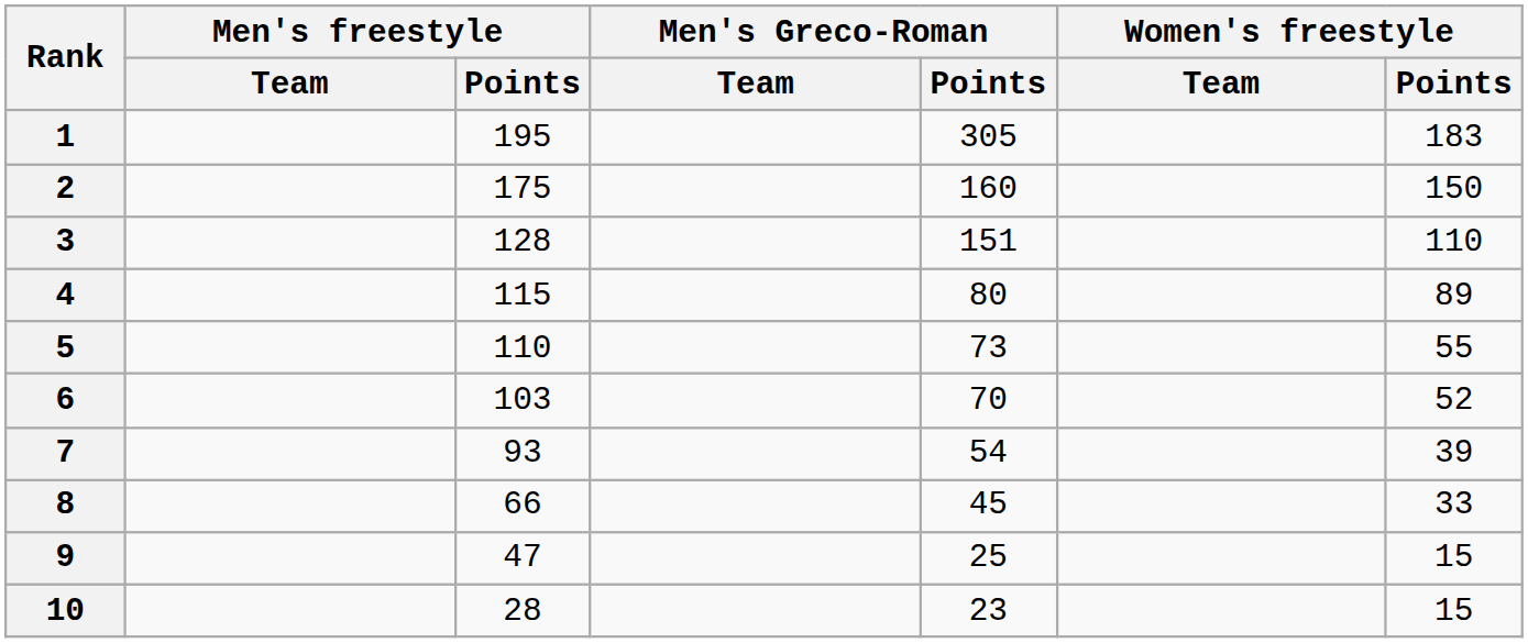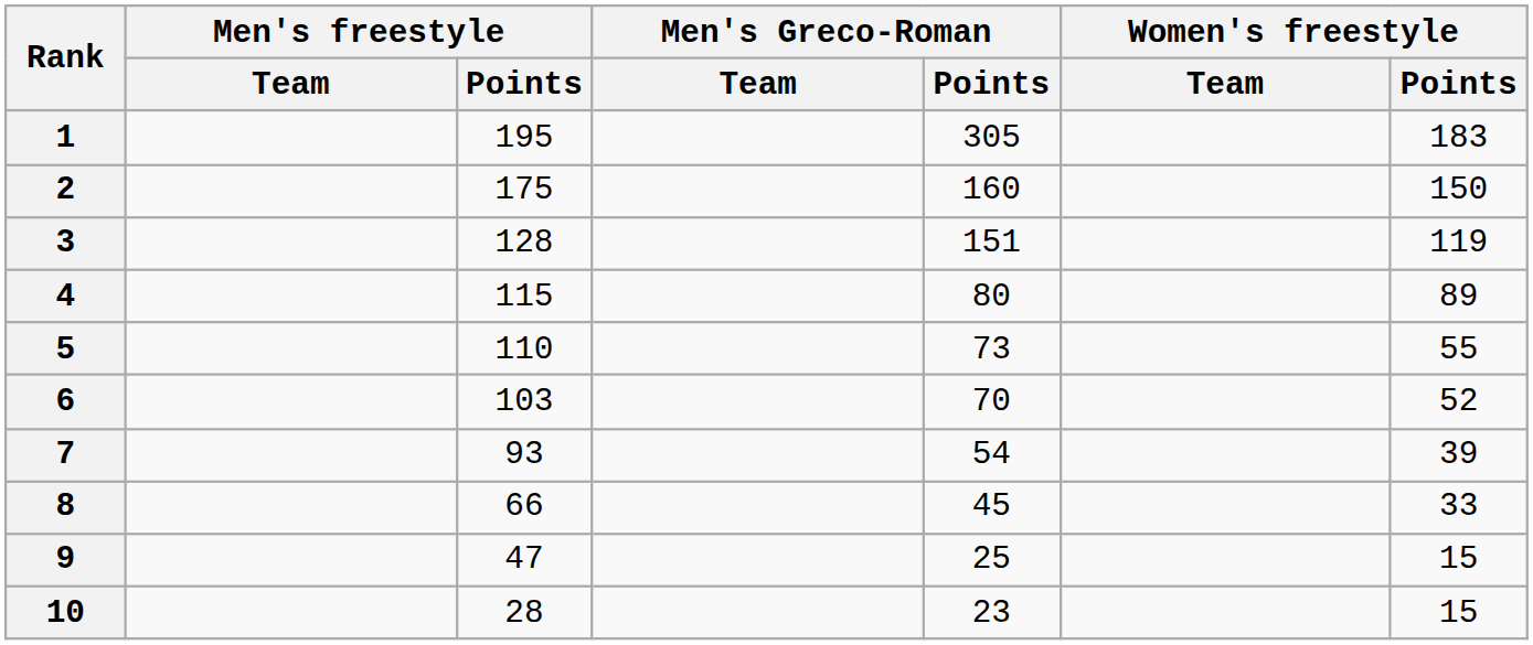3 | Women's freestyle / Points: 110 -> 119
